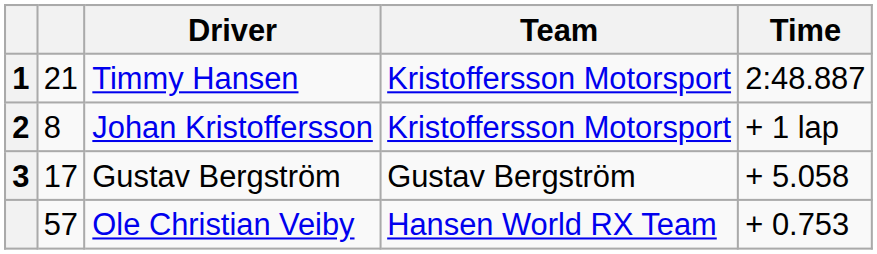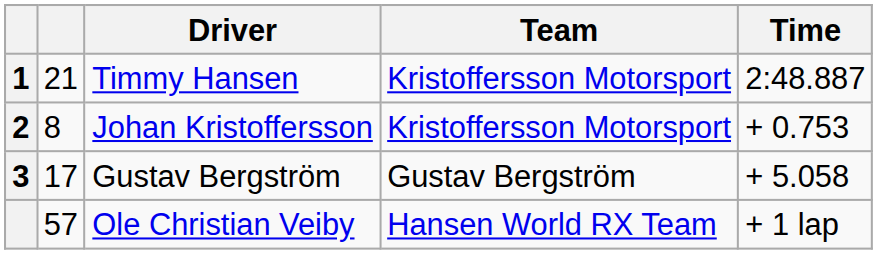Johan Kristoffersson | Time: + 1 lap -> + 0.753
Ole Christian Veiby | Time: + 0.753 -> + 1 lap
